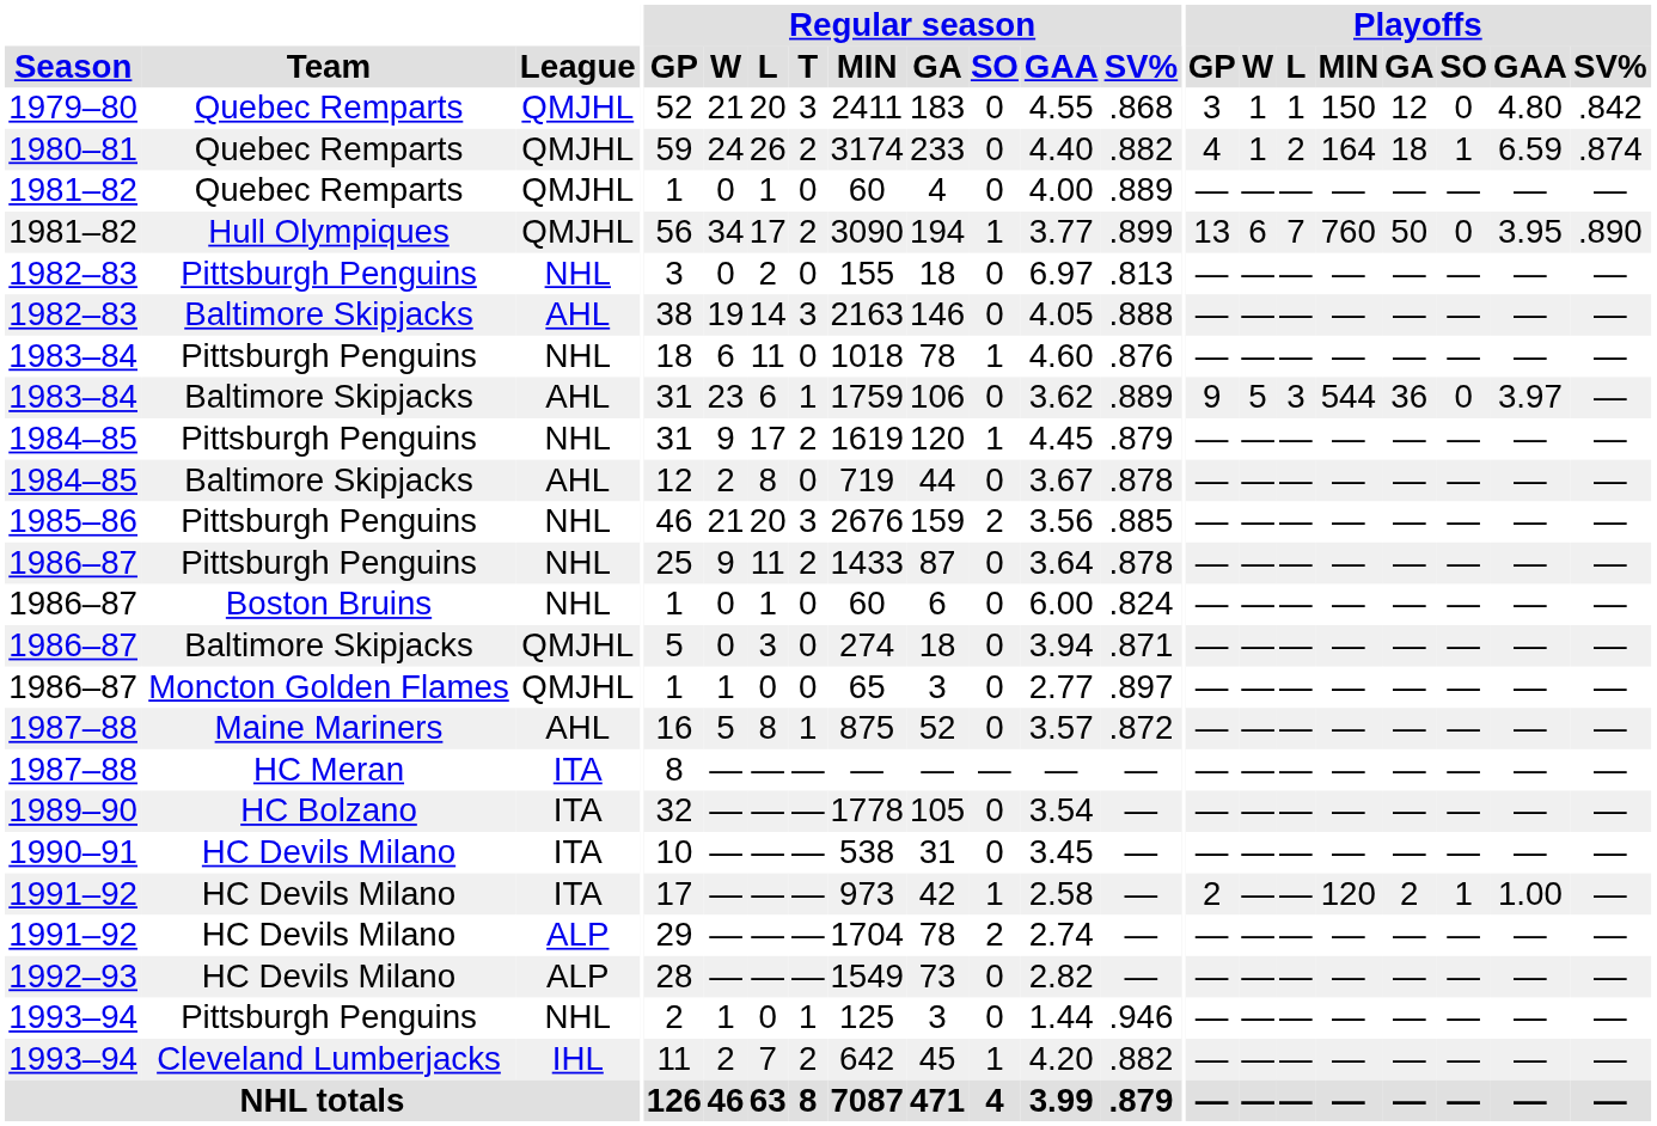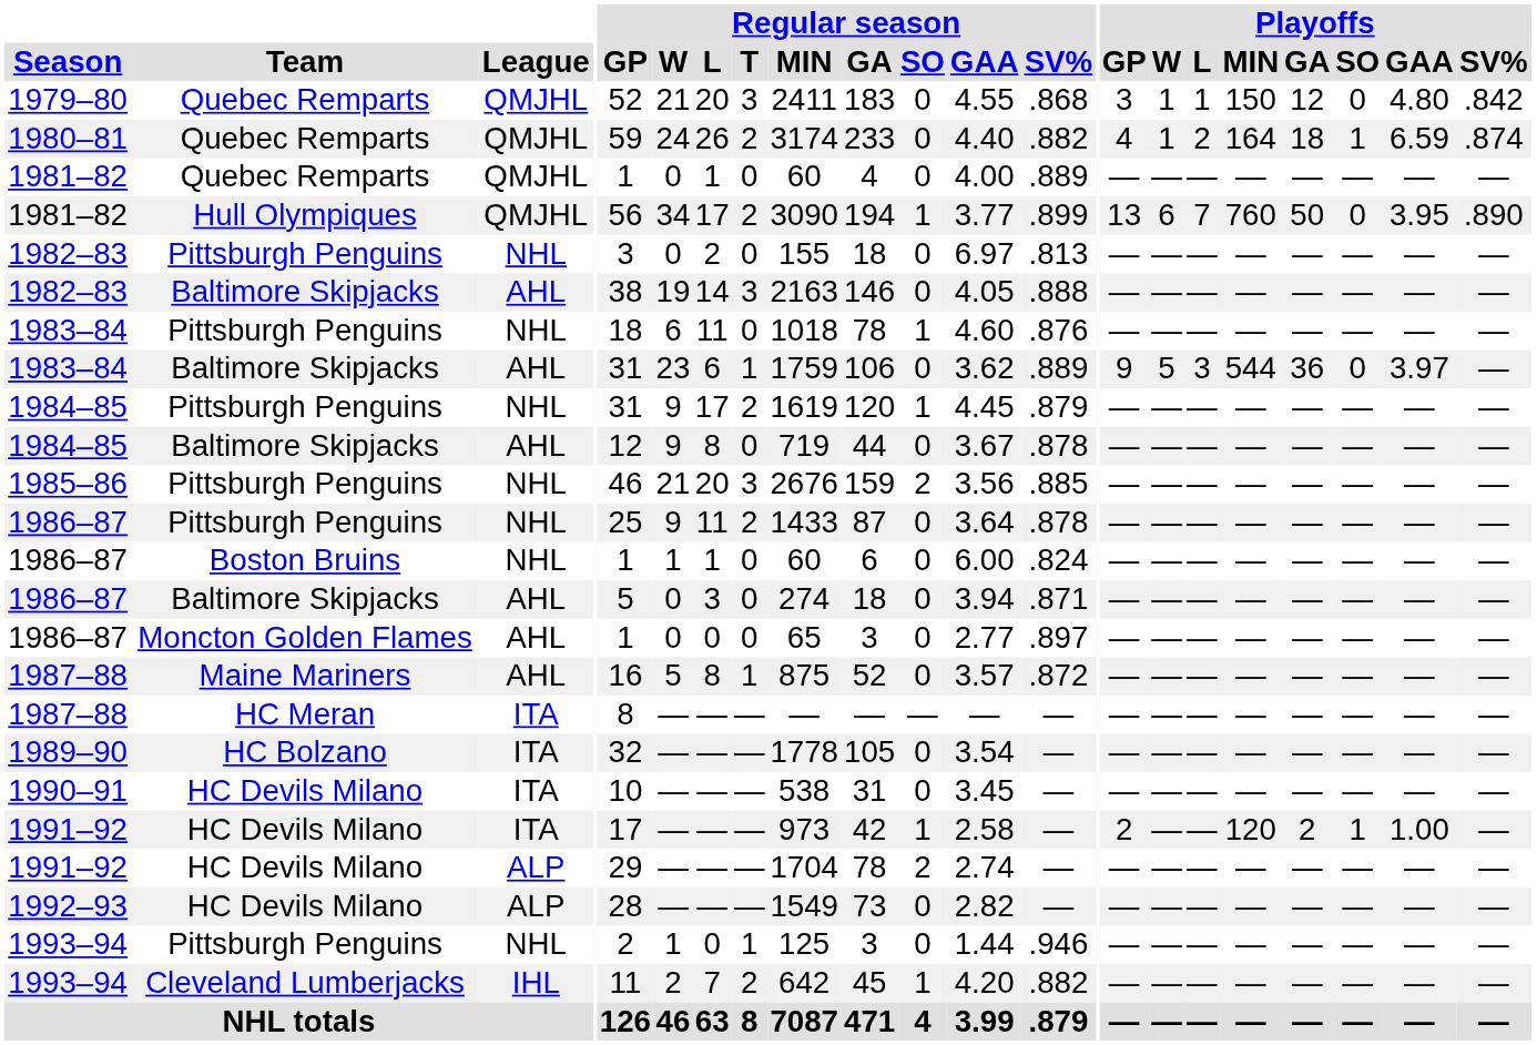1984–85 / Baltimore Skipjacks | Regular season / W: 2 -> 9
1986–87 / Boston Bruins | Regular season / W: 0 -> 1
1986–87 / Baltimore Skipjacks | League: QMJHL -> AHL
1986–87 / Moncton Golden Flames | League: QMJHL -> AHL
1986–87 / Moncton Golden Flames | Regular season / W: 1 -> 0
